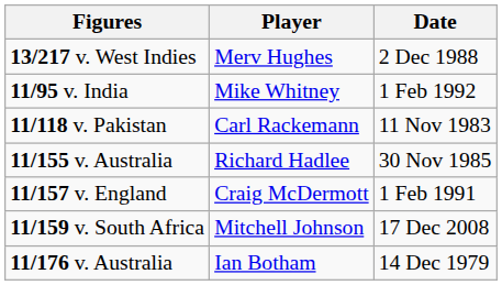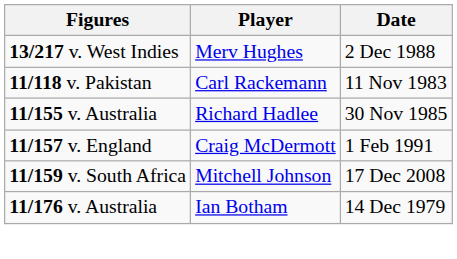- row: 11/95 v. India | Mike Whitney | 1 Feb 1992
